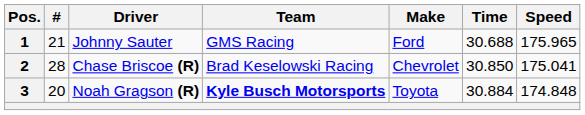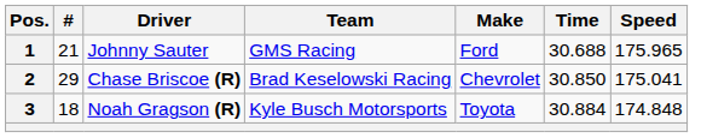2 | #: 28 -> 29
3 | #: 20 -> 18
3 | Team: bold -> normal
